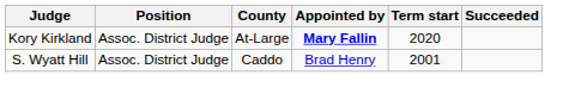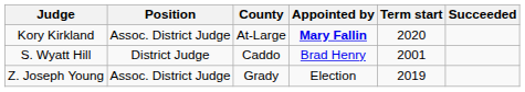S. Wyatt Hill | Position: Assoc. District Judge -> District Judge
+ row: Z. Joseph Young | Assoc. District Judge | Grady | Election | 2019
